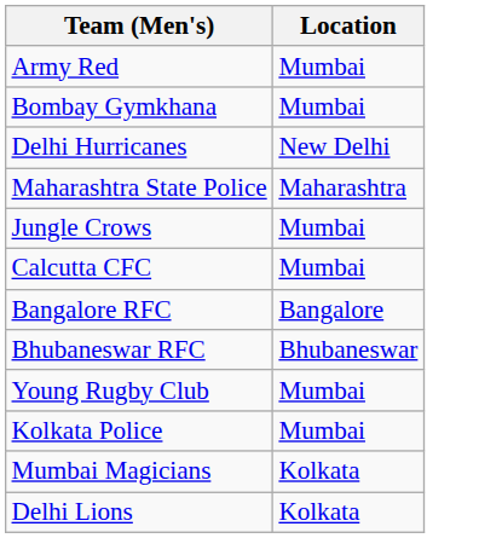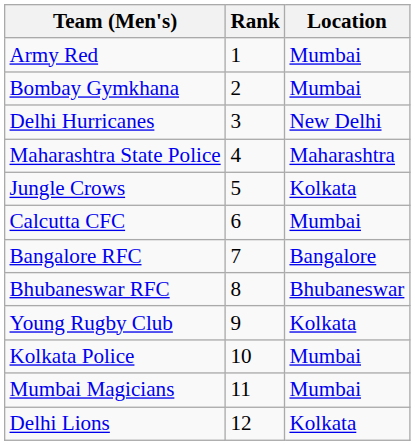+ column: Rank | 1 | 2 | 3 | 4 | 5 | 6 | 7 | 8 | 9 | 10 | 11 | 12
Jungle Crows | Location: Mumbai -> Kolkata
Young Rugby Club | Location: Mumbai -> Kolkata
Mumbai Magicians | Location: Kolkata -> Mumbai
